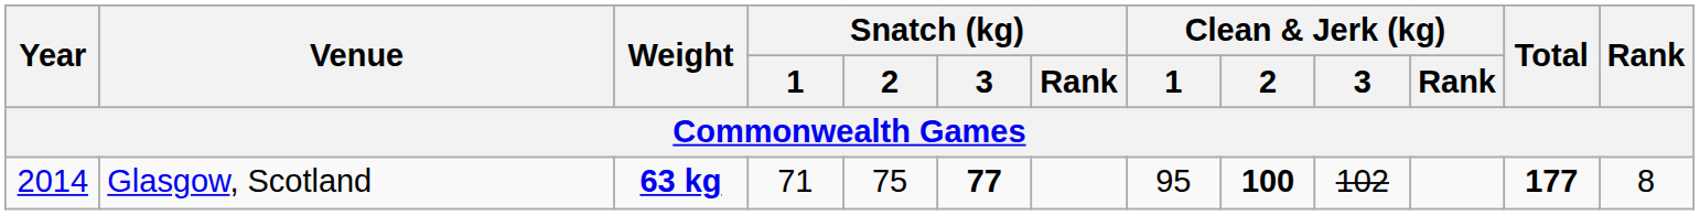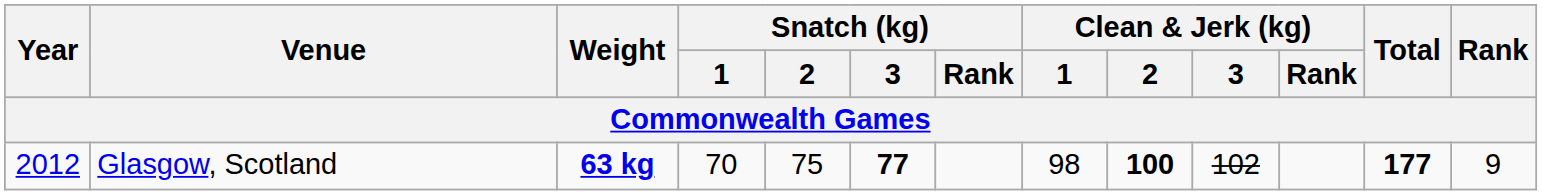Glasgow, Scotland | Year: 2014 -> 2012
Glasgow, Scotland | Snatch (kg) / 1: 71 -> 70
Glasgow, Scotland | Clean & Jerk (kg) / 1: 95 -> 98
Glasgow, Scotland | Rank: 8 -> 9
